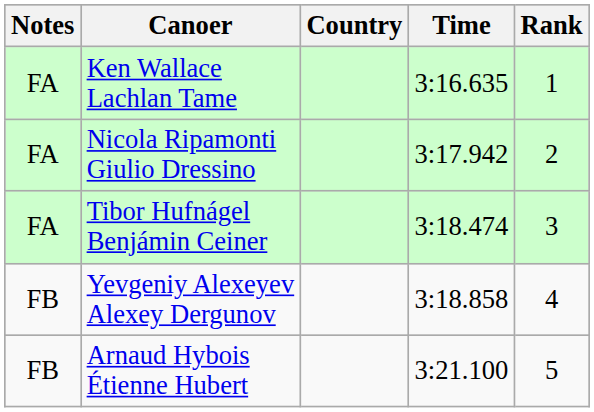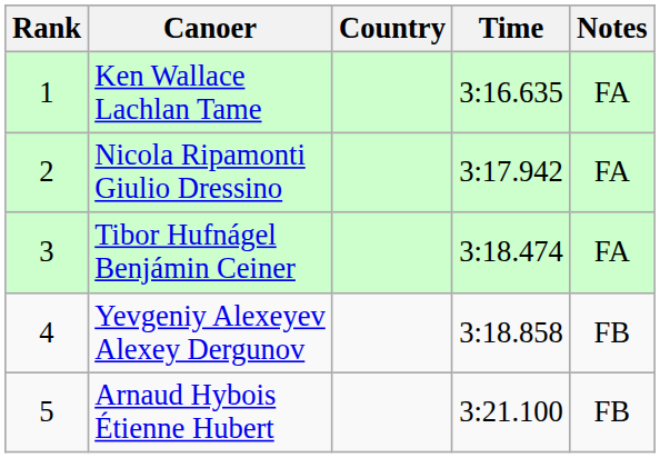columns swapped: Rank <-> Notes
